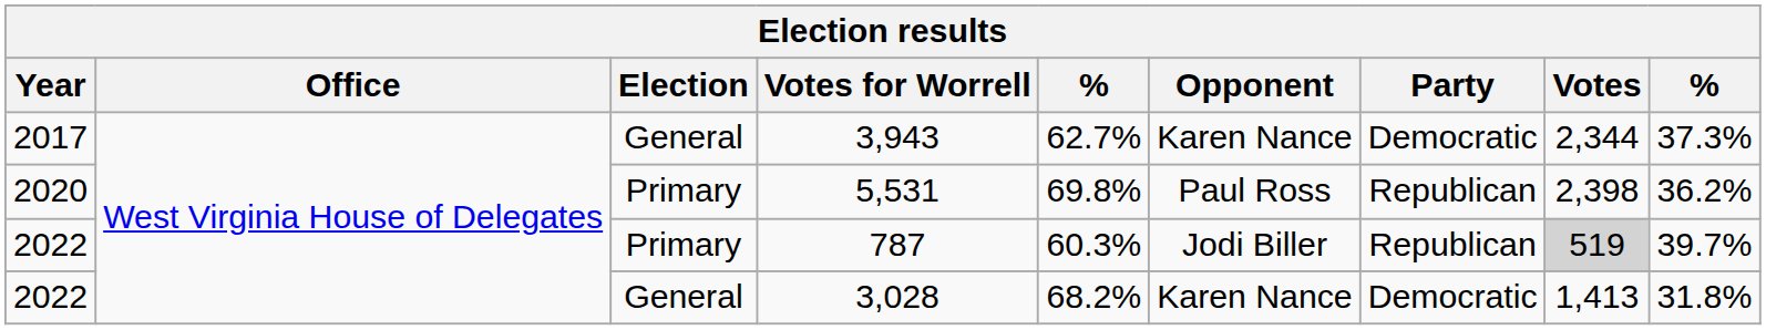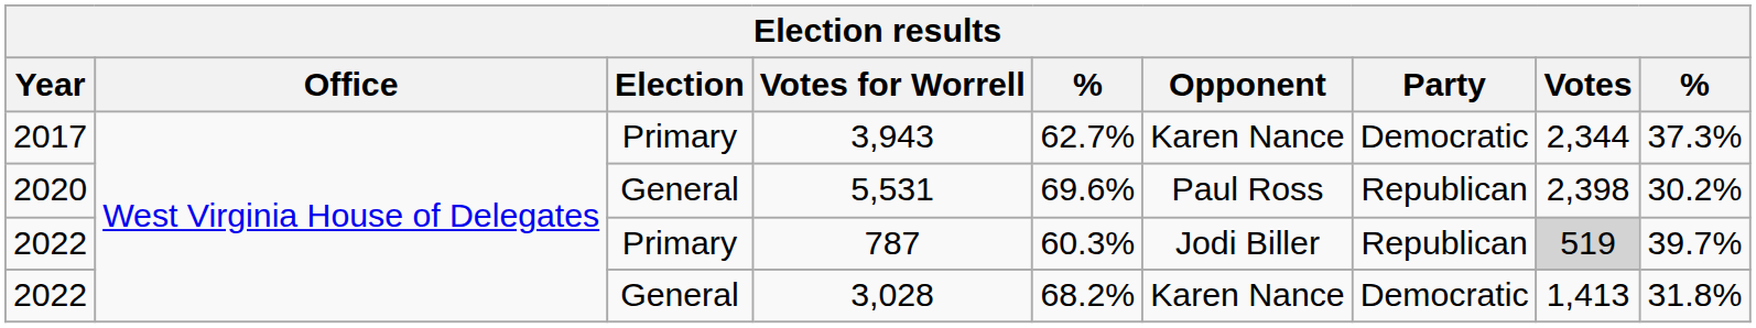3,943 | Election: General -> Primary
5,531 | Election: Primary -> General
5,531 | column 5: 69.8% -> 69.6%
5,531 | column 9: 36.2% -> 30.2%
